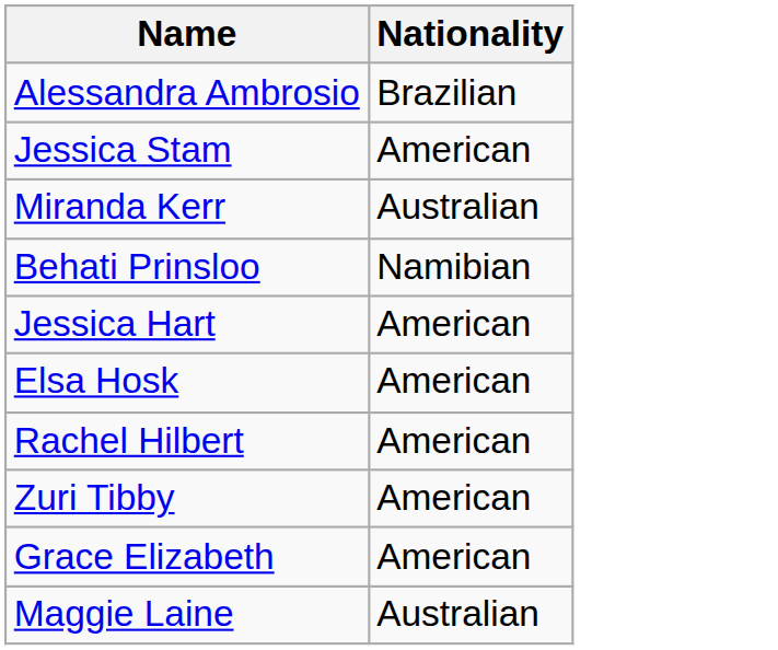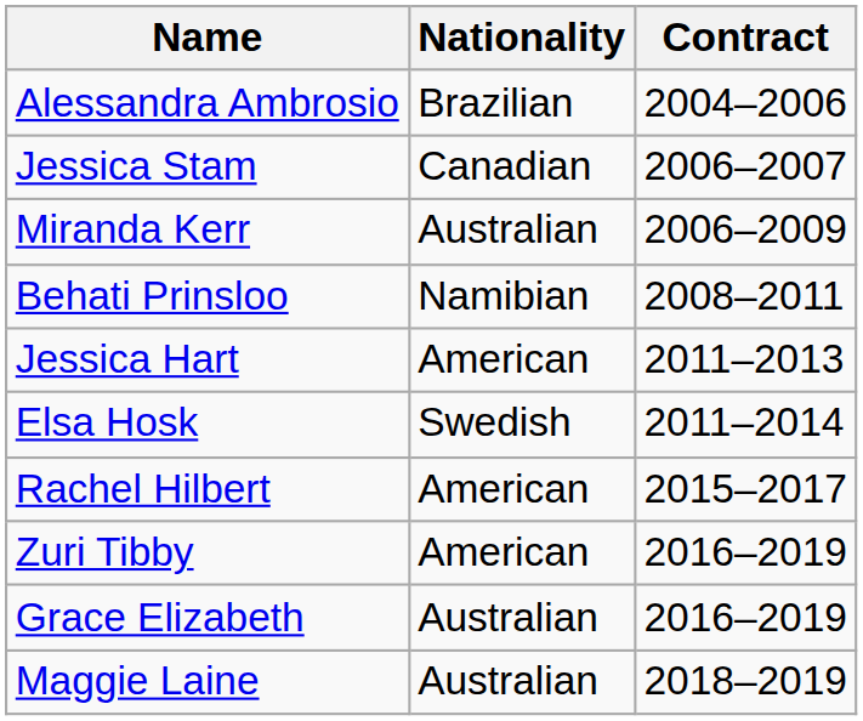+ column: Contract | 2004–2006 | 2006–2007 | 2006–2009 | 2008–2011 | 2011–2013 | 2011–2014 | 2015–2017 | 2016–2019 | 2016–2019 | 2018–2019
Jessica Stam | Nationality: American -> Canadian
Elsa Hosk | Nationality: American -> Swedish
Grace Elizabeth | Nationality: American -> Australian
